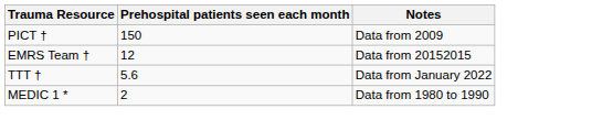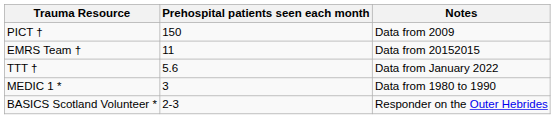EMRS Team † | Prehospital patients seen each month: 12 -> 11
MEDIC 1 * | Prehospital patients seen each month: 2 -> 3
+ row: BASICS Scotland Volunteer * | 2-3 | Responder on the Outer Hebrides
